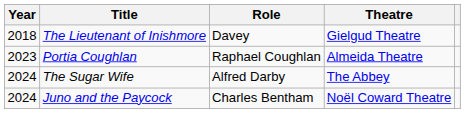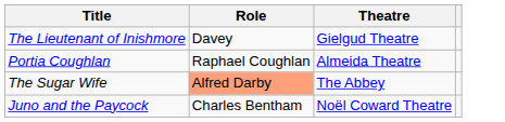- column: Year | 2018 | 2023 | 2024 | 2024
The Sugar Wife | Role: no background -> lightsalmon background
